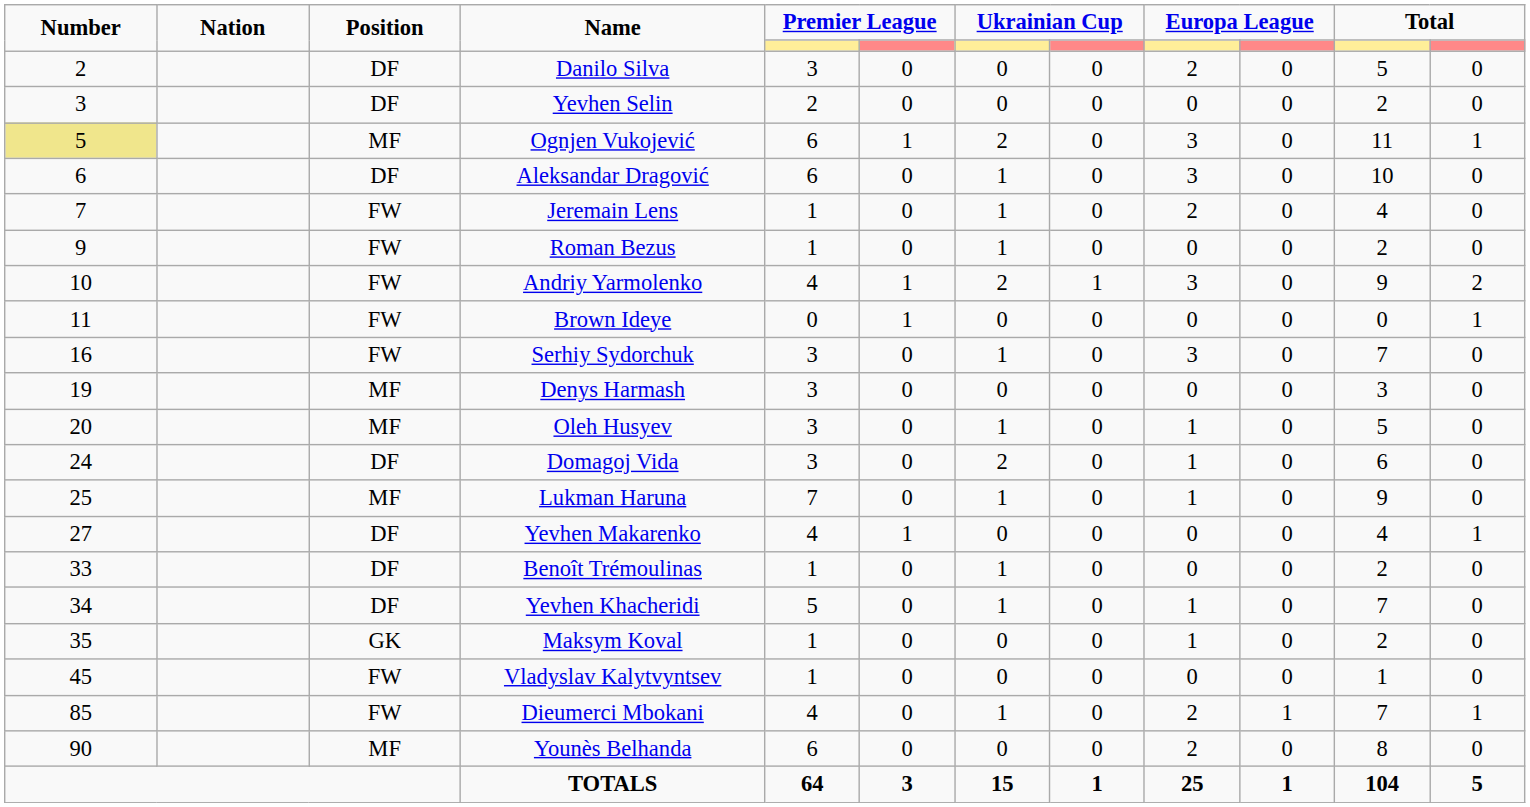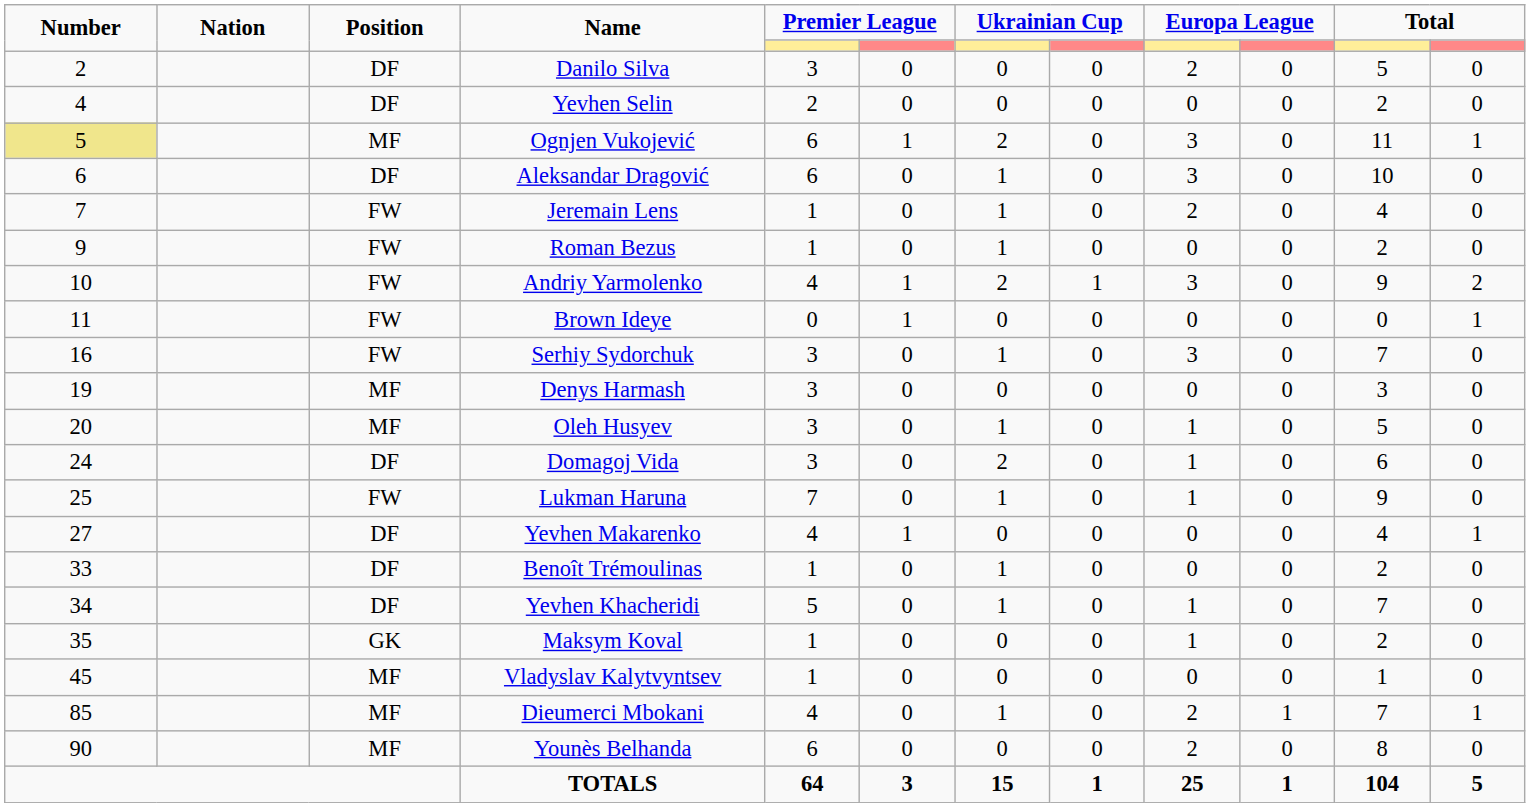Yevhen Selin | Number: 3 -> 4
Lukman Haruna | Position: MF -> FW
Vladyslav Kalytvyntsev | Position: FW -> MF
Dieumerci Mbokani | Position: FW -> MF
